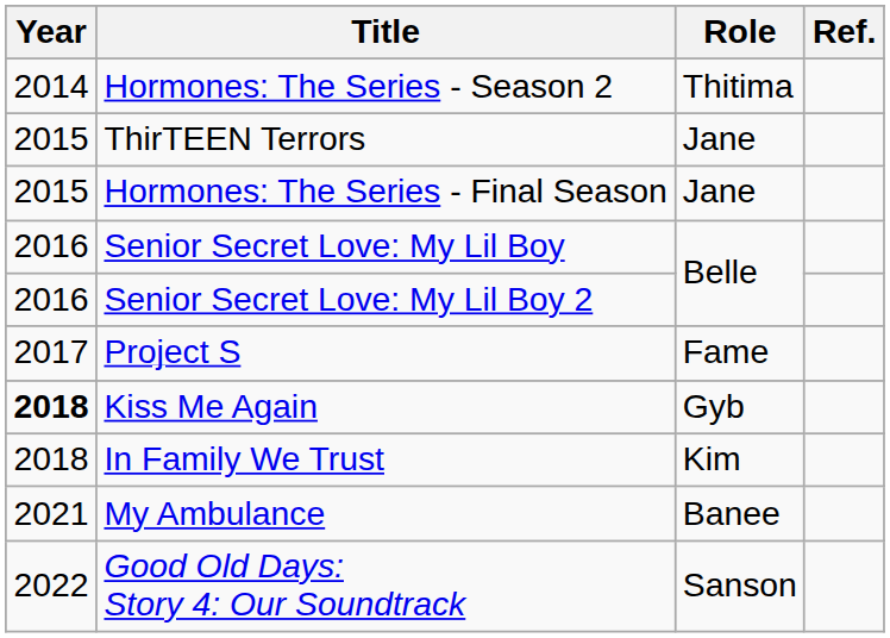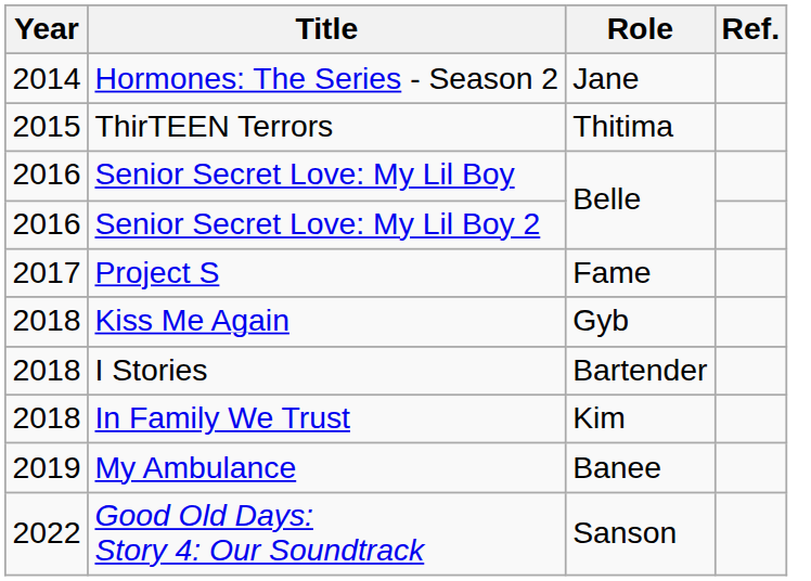Hormones: The Series - Season 2 | Role: Thitima -> Jane
ThirTEEN Terrors | Role: Jane -> Thitima
- row: 2015 | Hormones: The Series - Final Season | Jane
Kiss Me Again | Year: bold -> normal
+ row: 2018 | I Stories | Bartender
My Ambulance | Year: 2021 -> 2019
